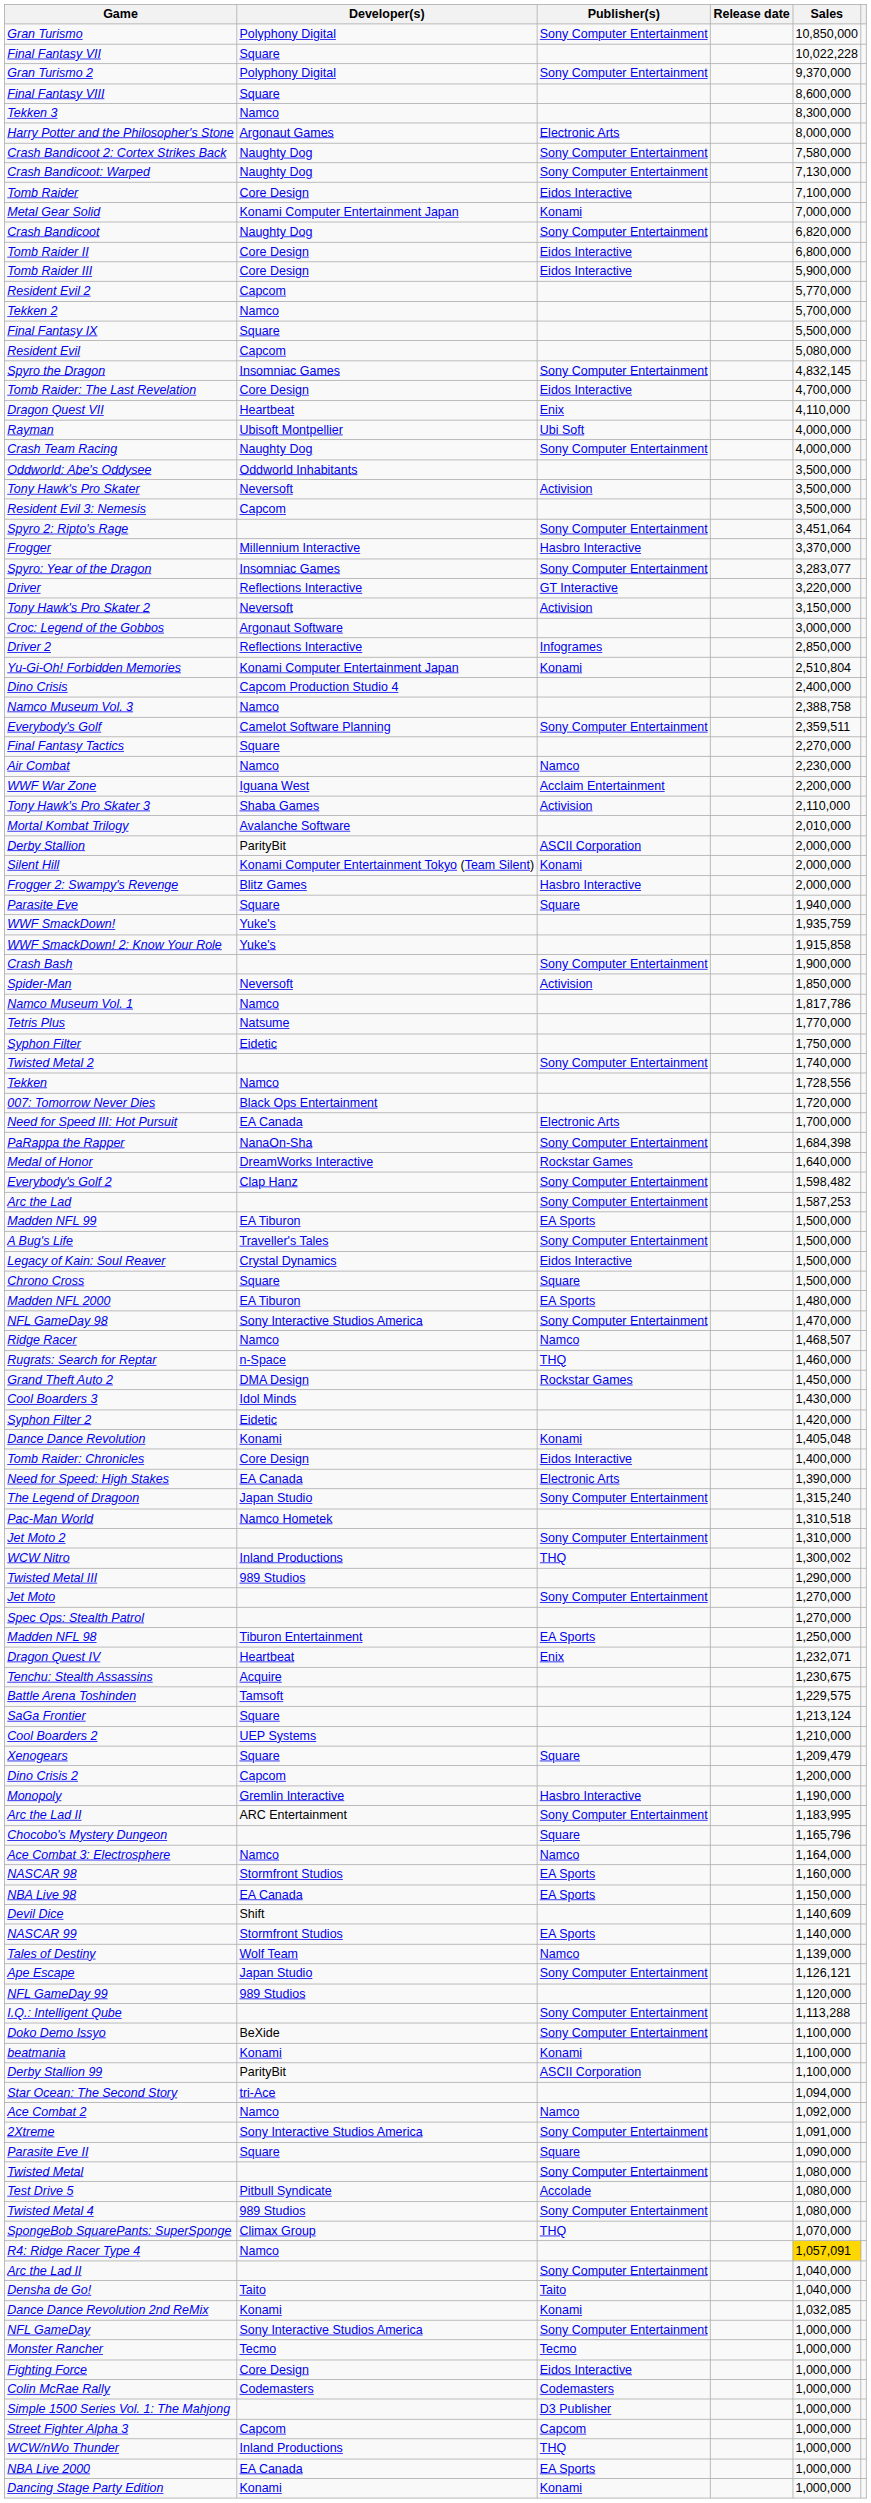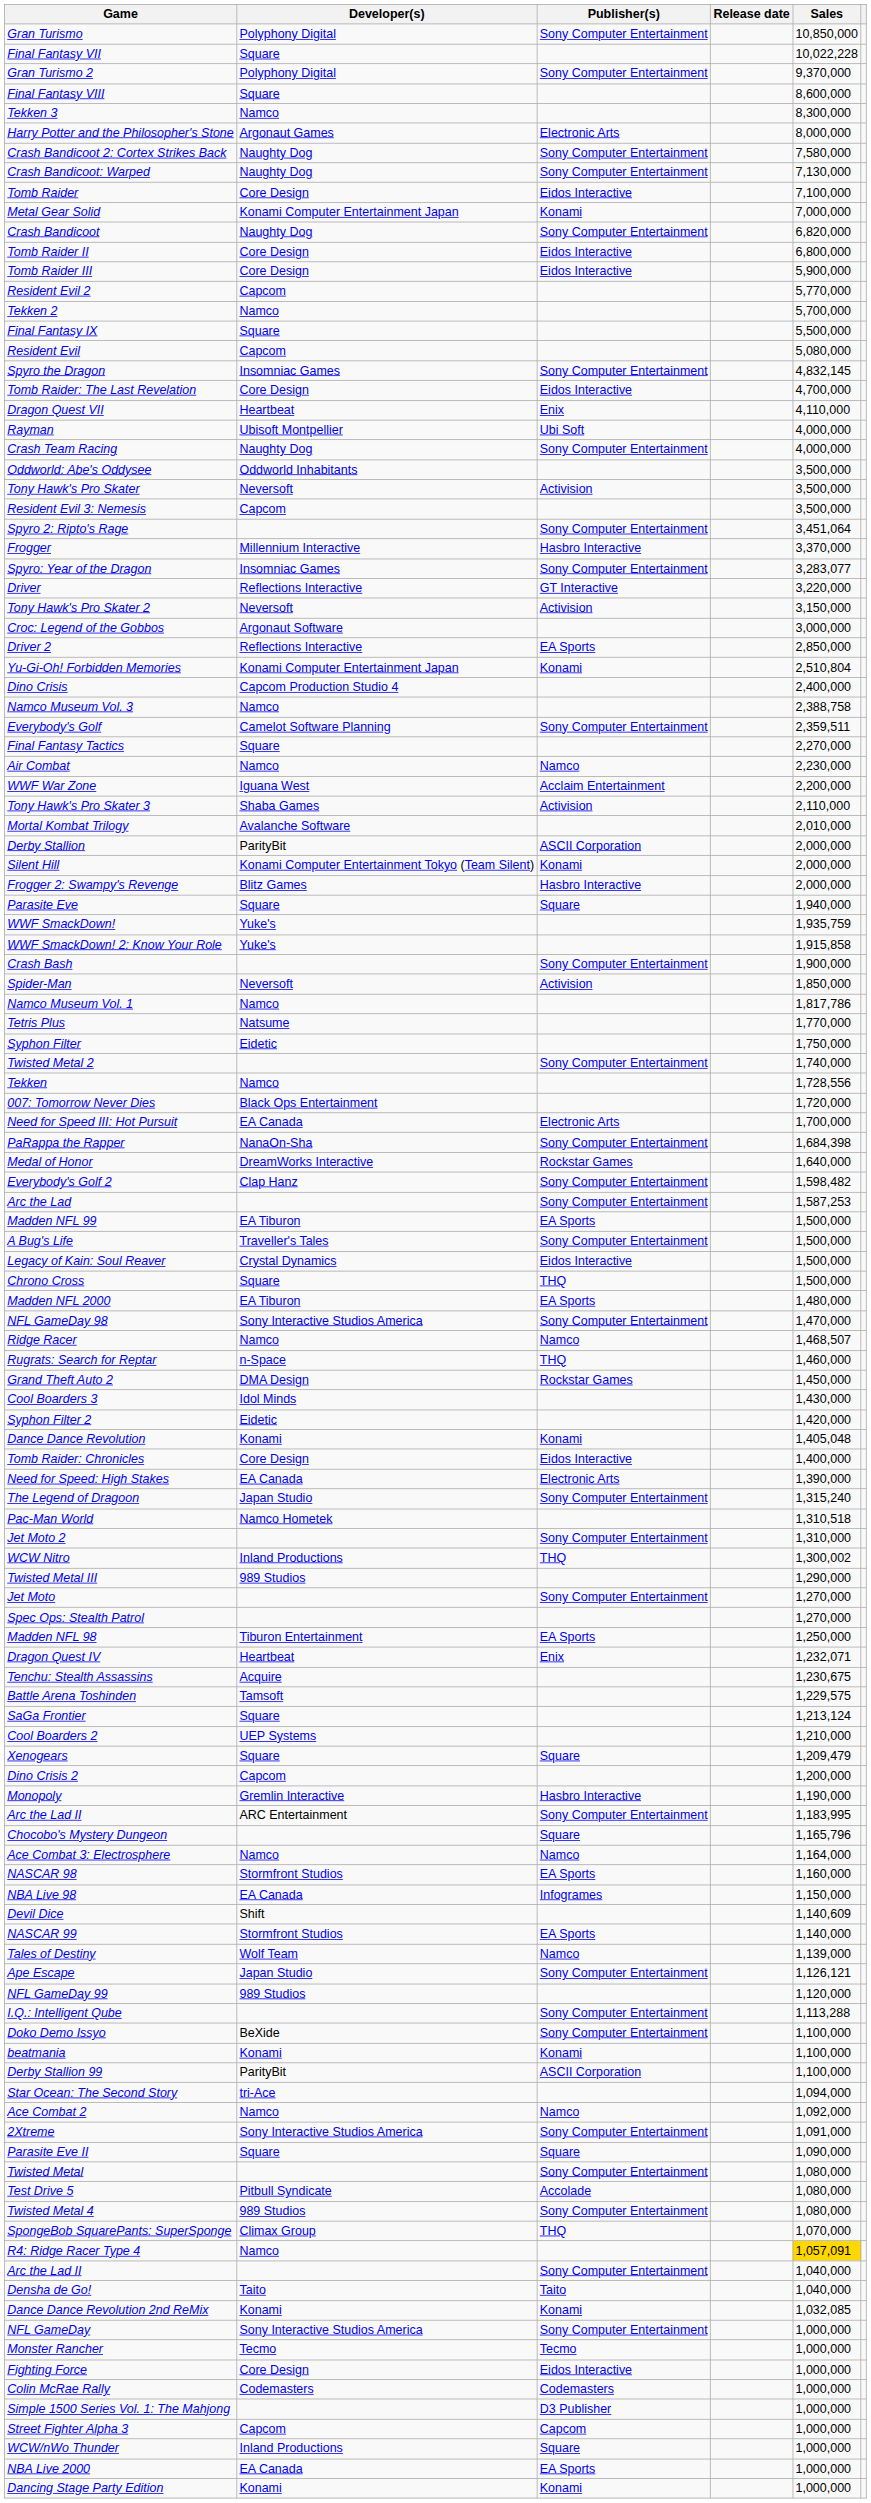Driver 2 | Publisher(s): Infogrames -> EA Sports
Chrono Cross | Publisher(s): Square -> THQ
NBA Live 98 | Publisher(s): EA Sports -> Infogrames
WCW/nWo Thunder | Publisher(s): THQ -> Square
